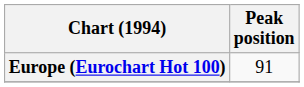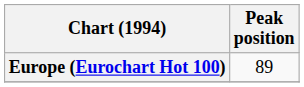Europe (Eurochart Hot 100) | Peak position: 91 -> 89
